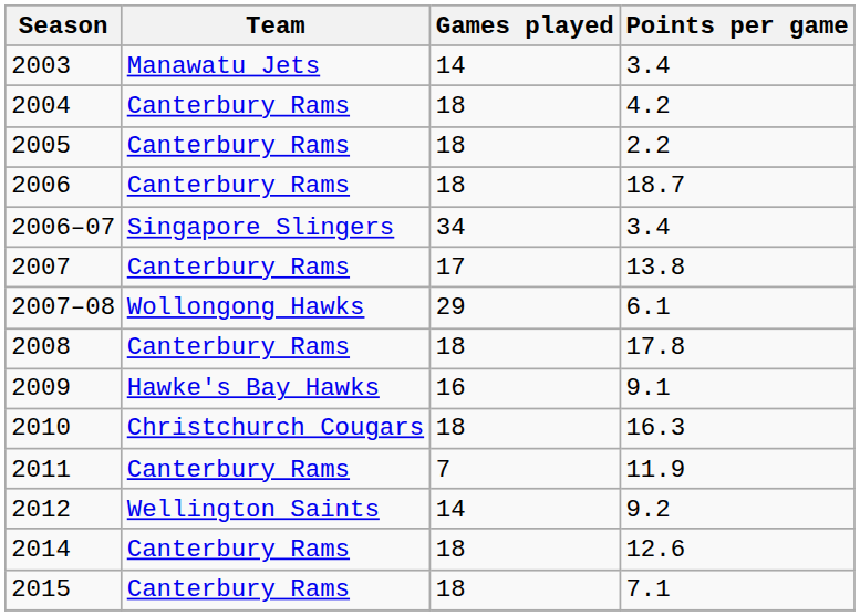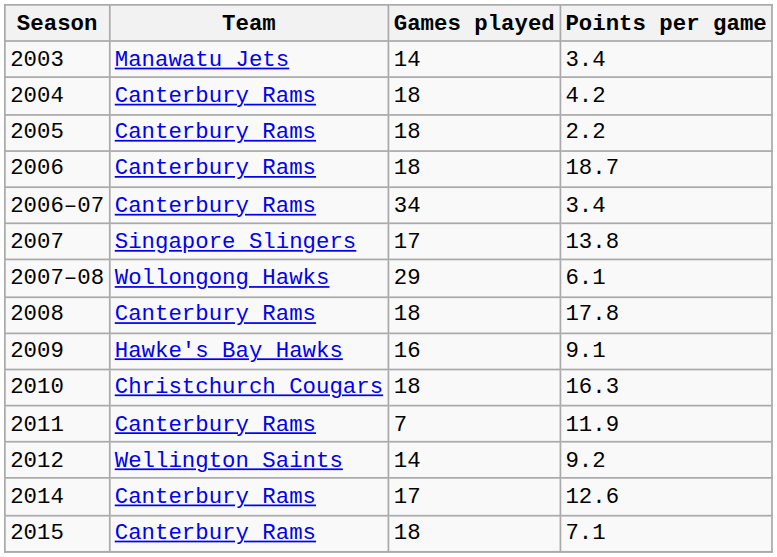2006–07 | Team: Singapore Slingers -> Canterbury Rams
2007 | Team: Canterbury Rams -> Singapore Slingers
2014 | Games played: 18 -> 17
